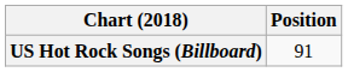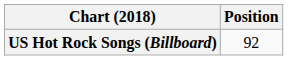US Hot Rock Songs (Billboard) | Position: 91 -> 92
